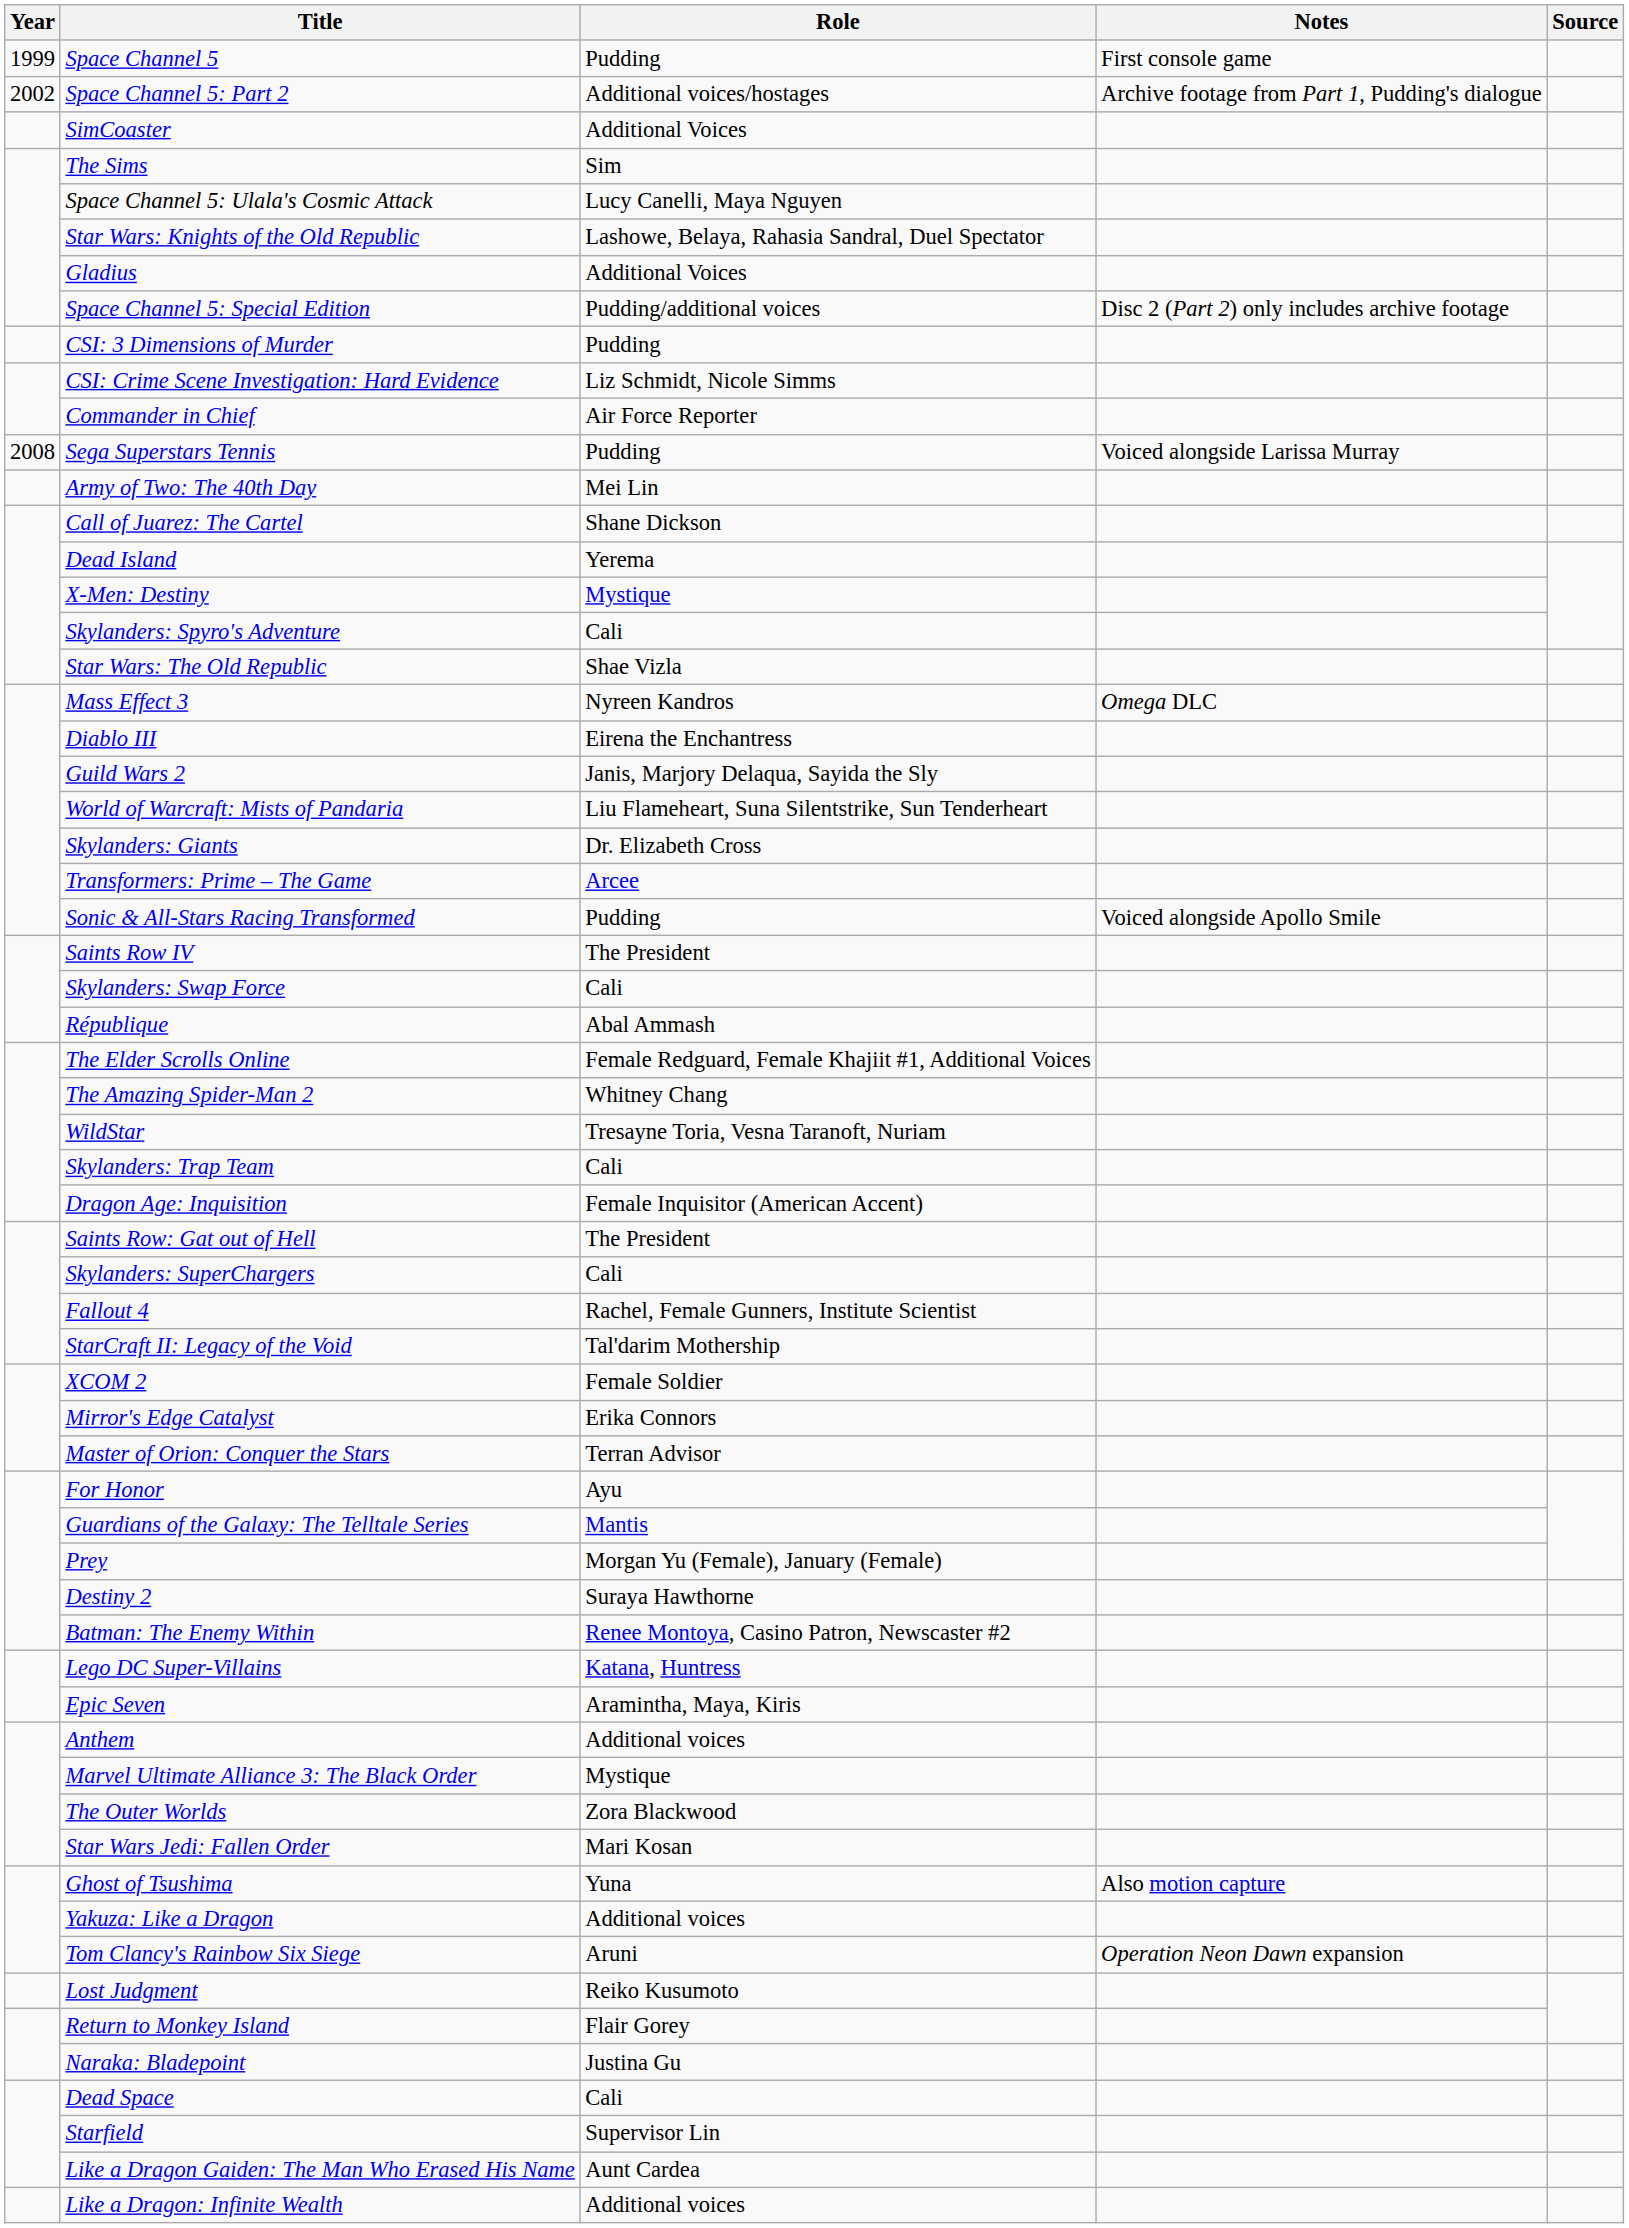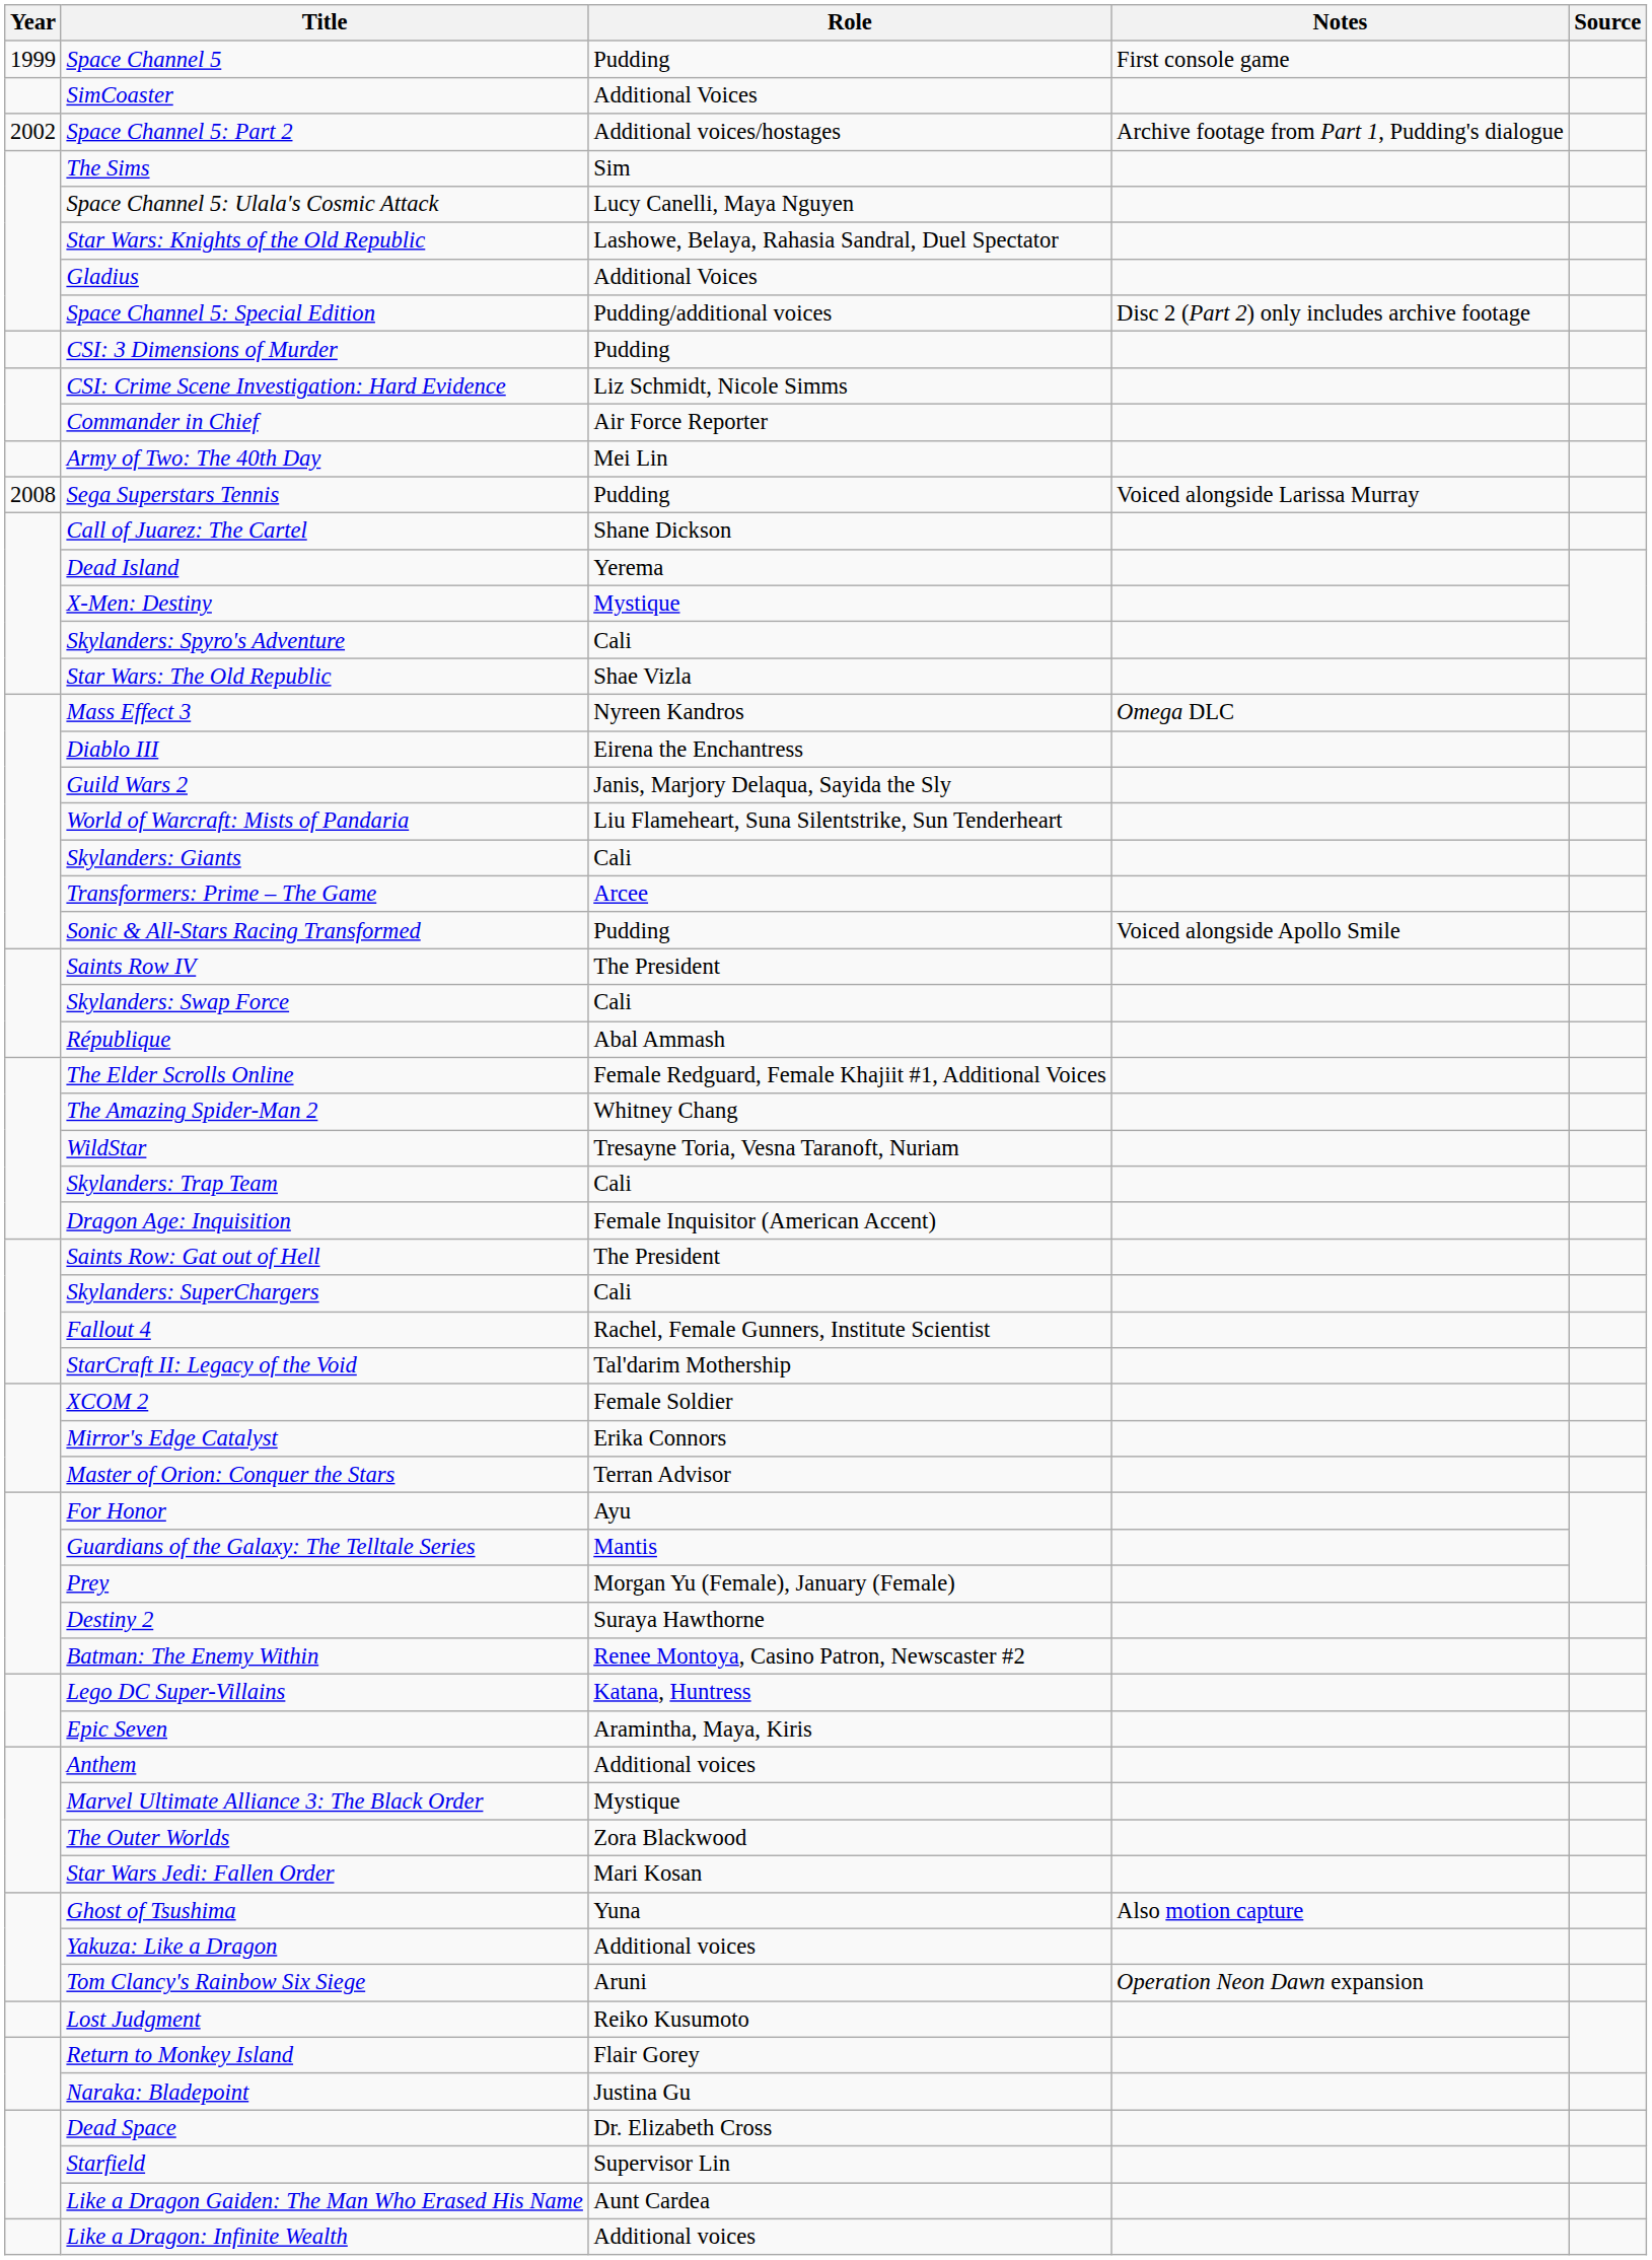rows swapped: SimCoaster <-> Space Channel 5: Part 2
rows swapped: Sega Superstars Tennis <-> Army of Two: The 40th Day
Skylanders: Giants | Role: Dr. Elizabeth Cross -> Cali
Dead Space | Role: Cali -> Dr. Elizabeth Cross
